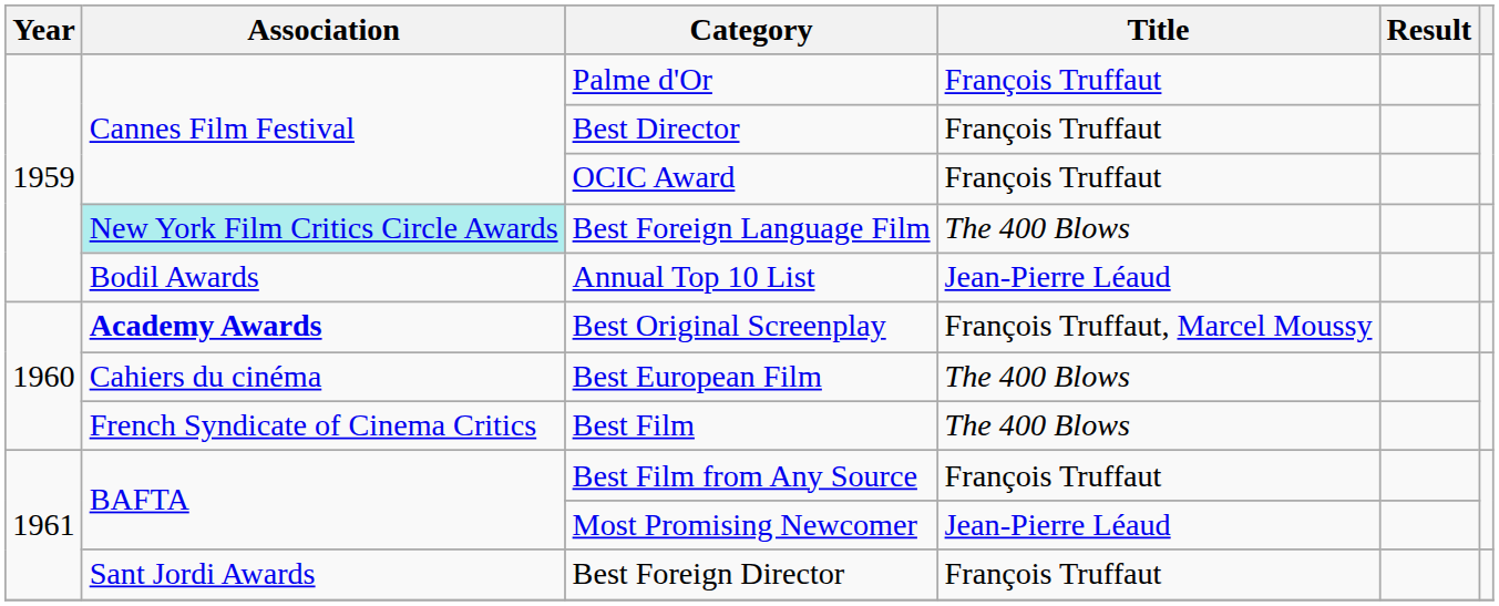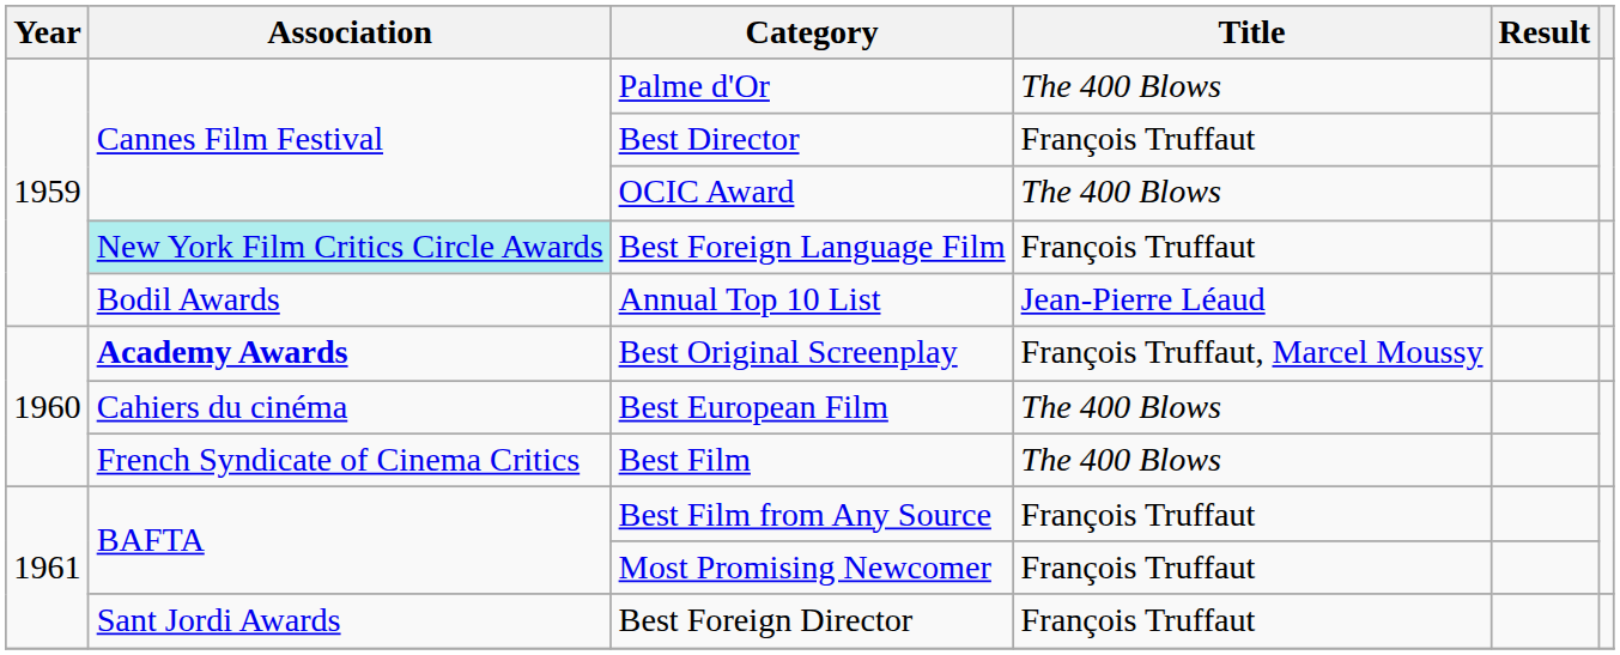Palme d'Or | Title: François Truffaut -> The 400 Blows
OCIC Award | Title: François Truffaut -> The 400 Blows
Best Foreign Language Film | Title: The 400 Blows -> François Truffaut
Most Promising Newcomer | Title: Jean-Pierre Léaud -> François Truffaut
